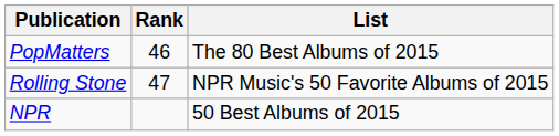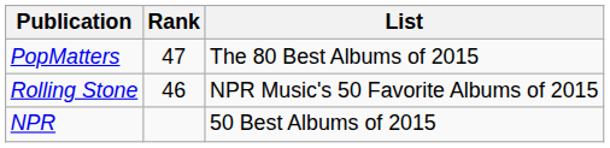PopMatters | Rank: 46 -> 47
Rolling Stone | Rank: 47 -> 46
